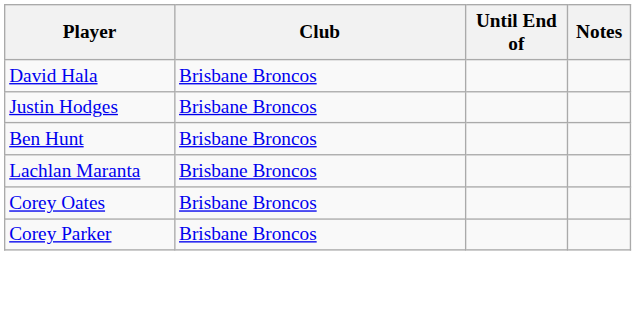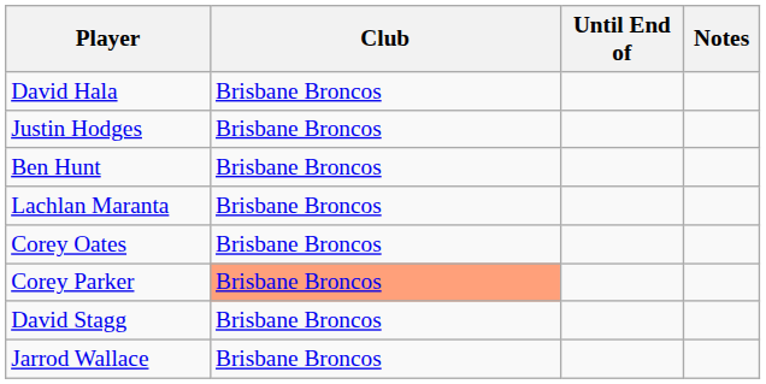Corey Parker | Club: no background -> lightsalmon background
+ row: David Stagg | Brisbane Broncos
+ row: Jarrod Wallace | Brisbane Broncos
